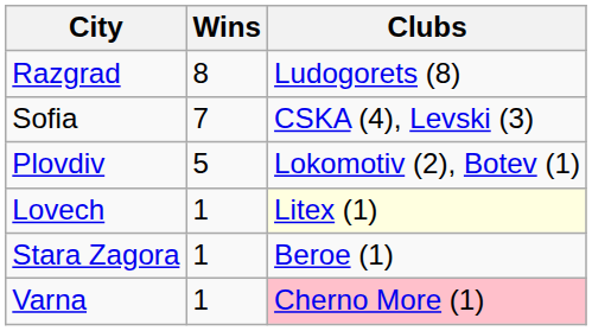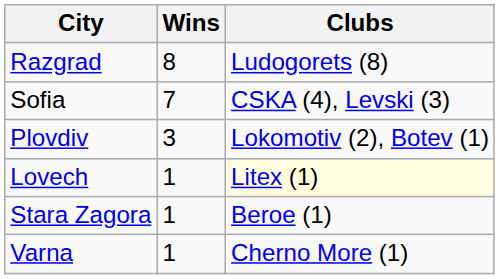Plovdiv | Wins: 5 -> 3
Varna | Clubs: pink background -> no background
